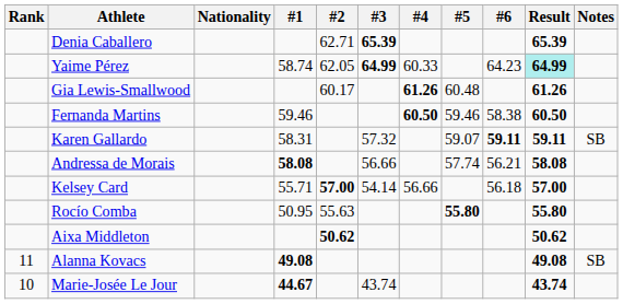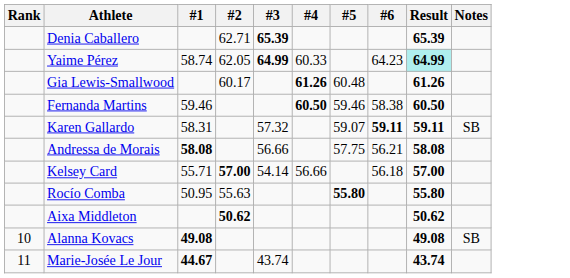- column: Nationality
Andressa de Morais | #5: 57.74 -> 57.75
Alanna Kovacs | Rank: 11 -> 10
Marie-Josée Le Jour | Rank: 10 -> 11
